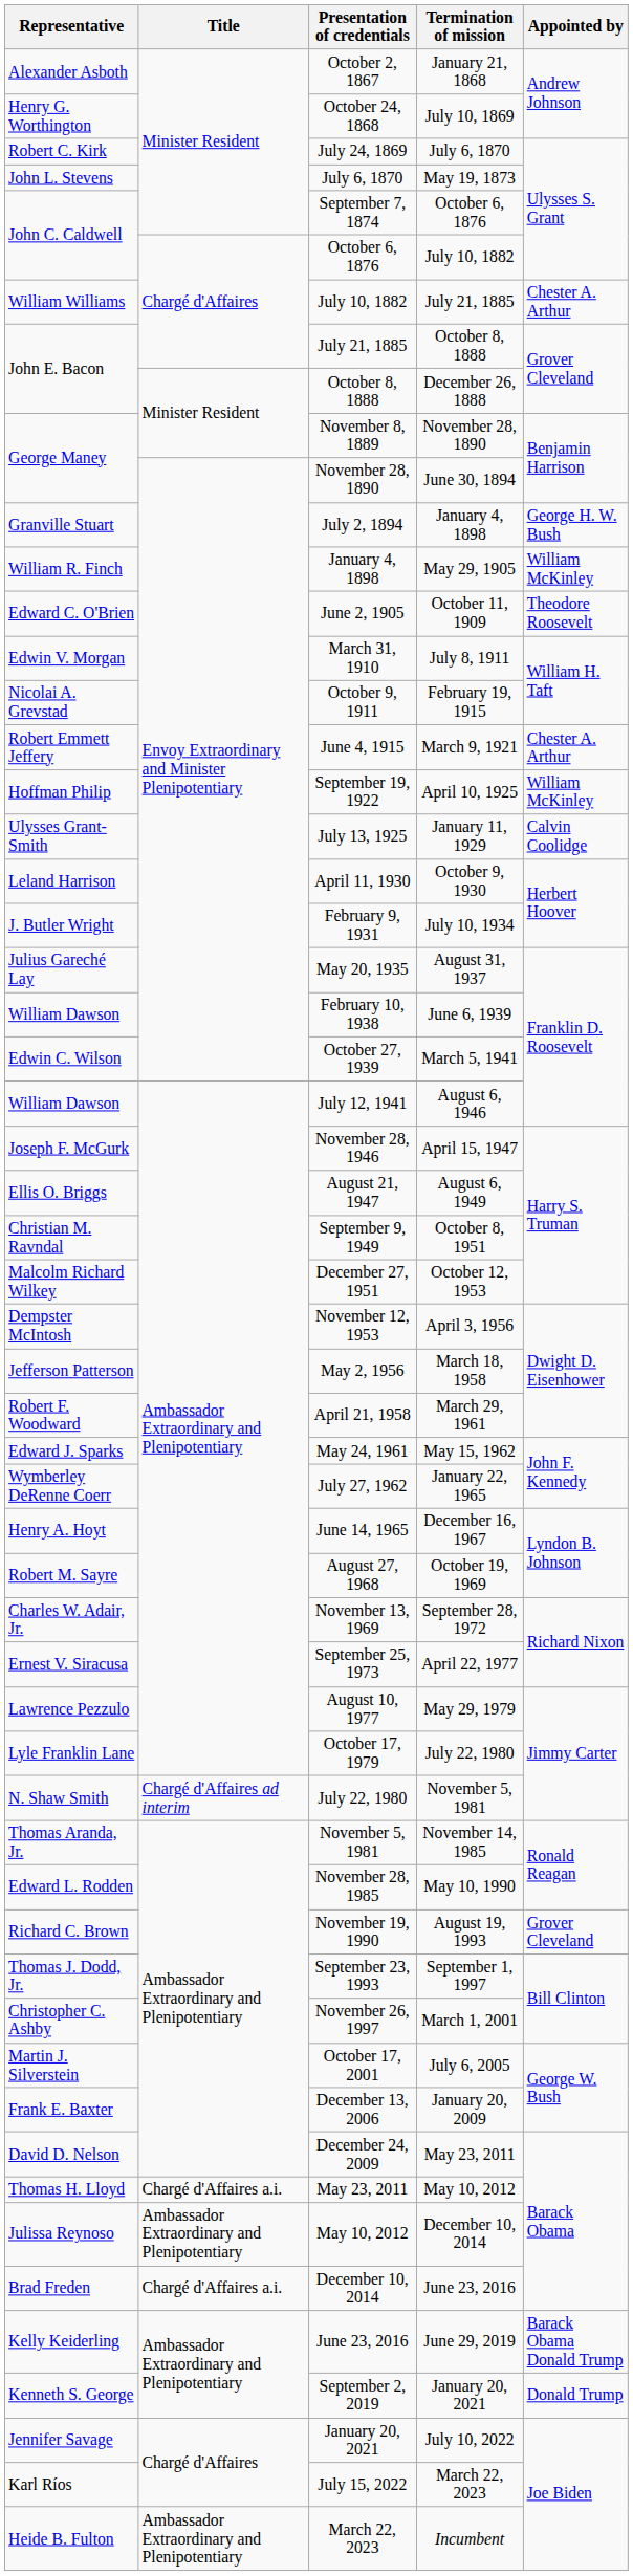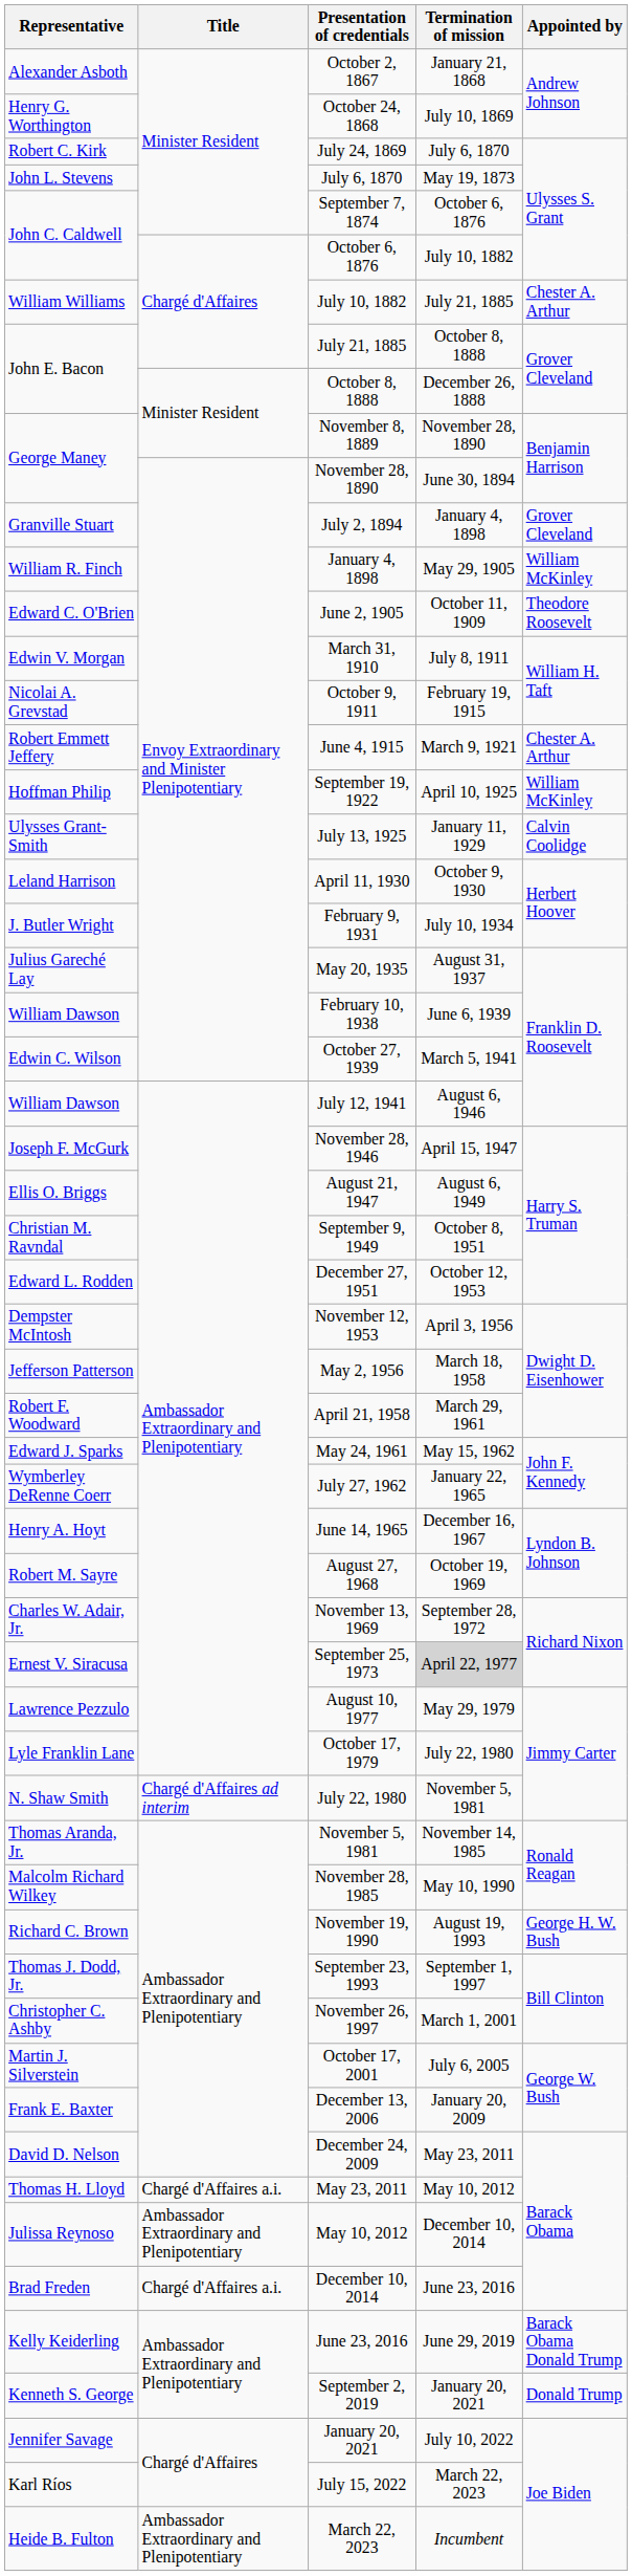July 2, 1894 | Appointed by: George H. W. Bush -> Grover Cleveland
December 27, 1951 | Representative: Malcolm Richard Wilkey -> Edward L. Rodden
September 25, 1973 | Termination of mission: no background -> lightgrey background
November 28, 1985 | Representative: Edward L. Rodden -> Malcolm Richard Wilkey
November 19, 1990 | Appointed by: Grover Cleveland -> George H. W. Bush
